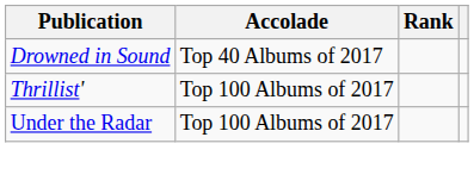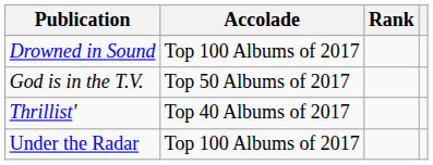Drowned in Sound | Accolade: Top 40 Albums of 2017 -> Top 100 Albums of 2017
+ row: God is in the T.V. | Top 50 Albums of 2017
Thrillist' | Accolade: Top 100 Albums of 2017 -> Top 40 Albums of 2017
